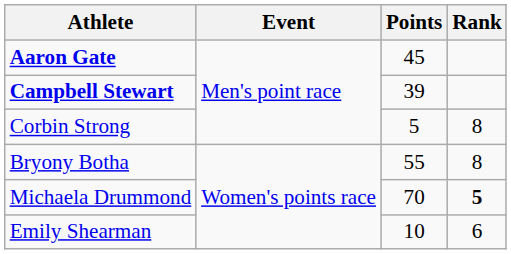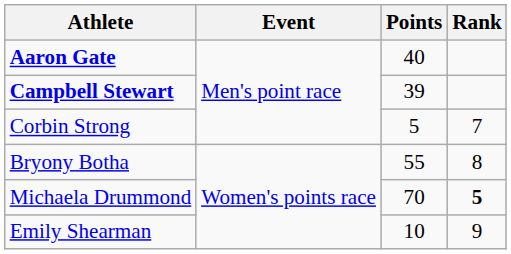Aaron Gate | Points: 45 -> 40
Corbin Strong | Rank: 8 -> 7
Emily Shearman | Rank: 6 -> 9
